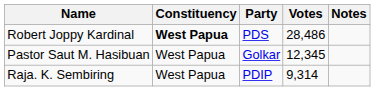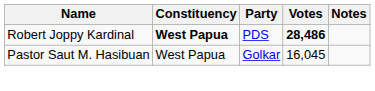Robert Joppy Kardinal | Votes: normal -> bold
Pastor Saut M. Hasibuan | Votes: 12,345 -> 16,045
- row: Raja. K. Sembiring | West Papua | PDIP | 9,314
